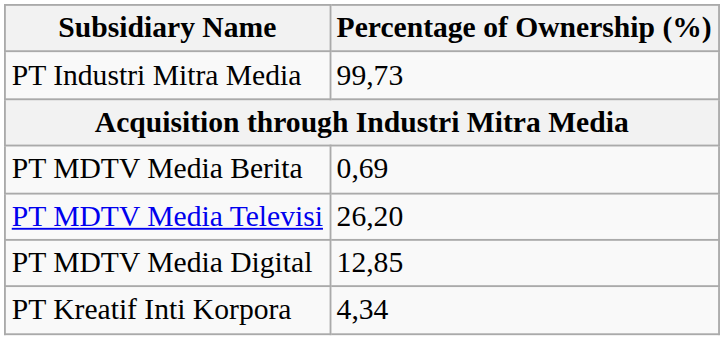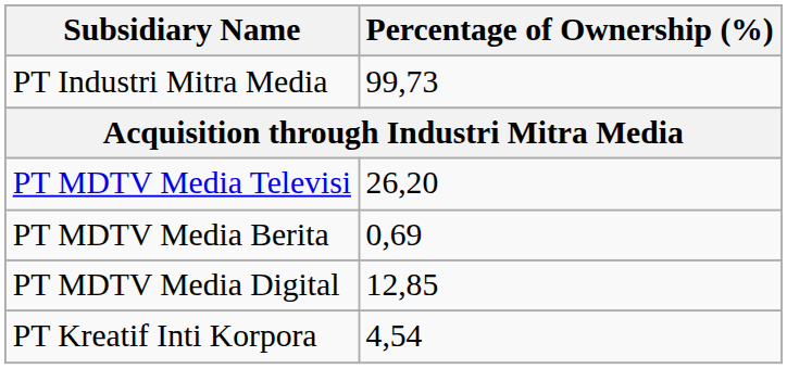rows swapped: PT MDTV Media Televisi <-> PT MDTV Media Berita
PT Kreatif Inti Korpora | Percentage of Ownership (%): 4,34 -> 4,54
